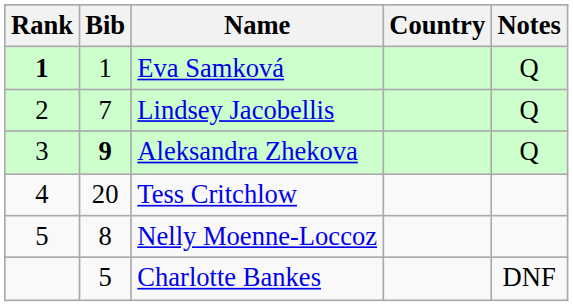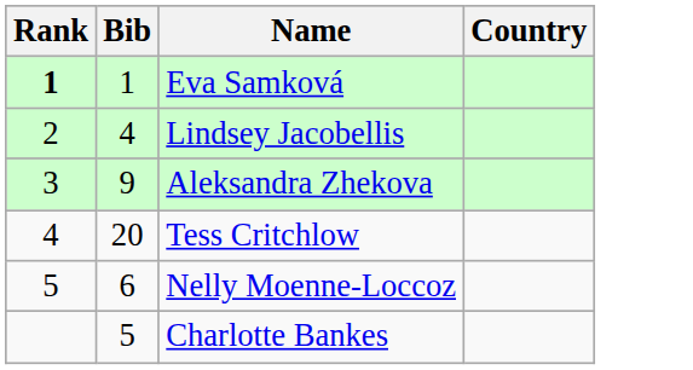- column: Notes | Q | Q | Q | DNF
Lindsey Jacobellis | Bib: 7 -> 4
Aleksandra Zhekova | Bib: bold -> normal
Nelly Moenne-Loccoz | Bib: 8 -> 6
